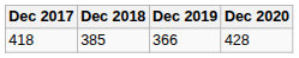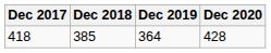418 | Dec 2019: 366 -> 364
